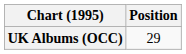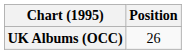UK Albums (OCC) | Position: 29 -> 26
